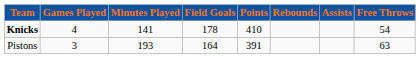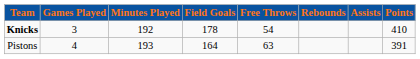columns swapped: Free Throws <-> Points
Knicks | Games Played: 4 -> 3
Knicks | Minutes Played: 141 -> 192
Pistons | Games Played: 3 -> 4
